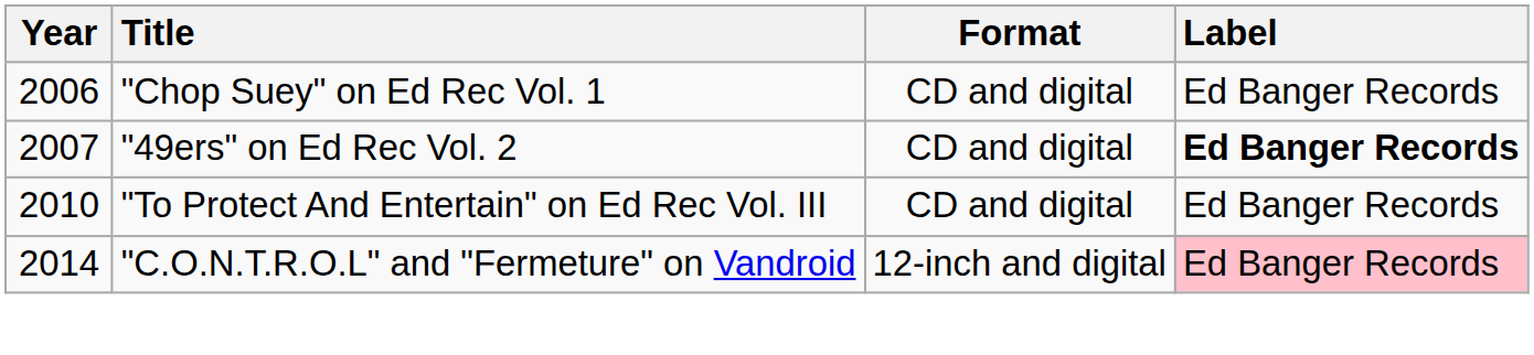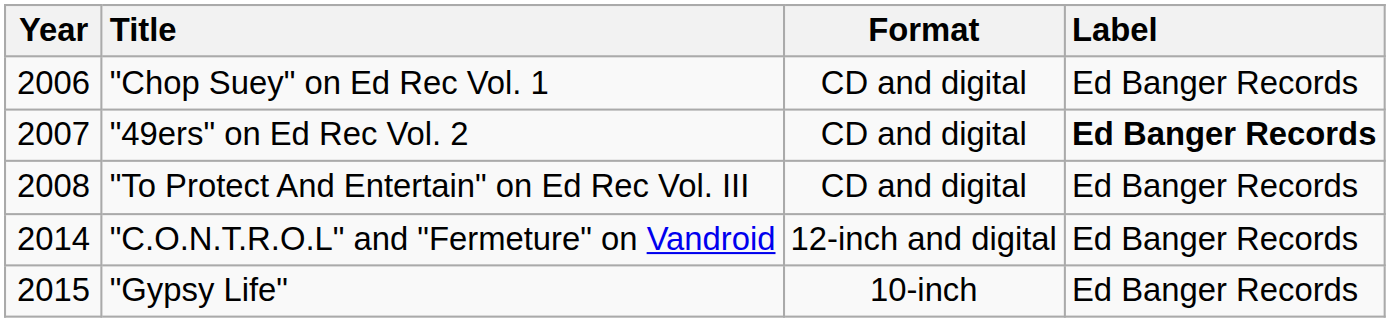"To Protect And Entertain" on Ed Rec Vol. III | Year: 2010 -> 2008
"C.O.N.T.R.O.L" and "Fermeture" on Vandroid | Label: pink background -> no background
+ row: 2015 | "Gypsy Life" | 10-inch | Ed Banger Records
